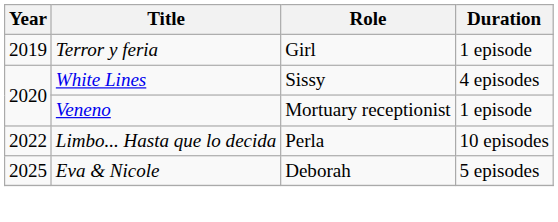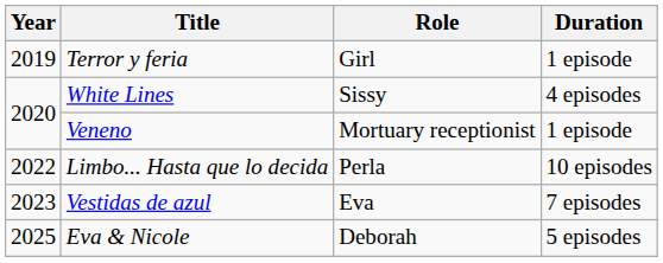+ row: 2023 | Vestidas de azul | Eva | 7 episodes
